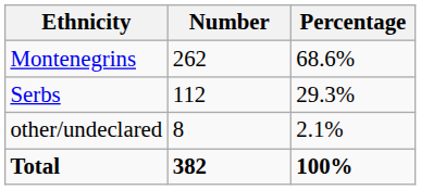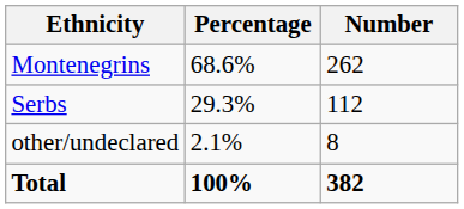columns swapped: Number <-> Percentage
